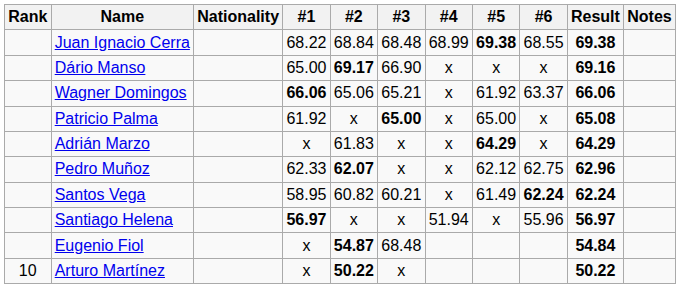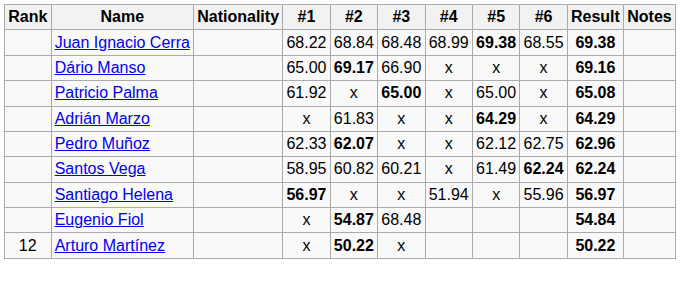- row: Wagner Domingos | 66.06 | 65.06 | 65.21 | x | 61.92 | 63.37 | 66.06
Arturo Martínez | Rank: 10 -> 12
